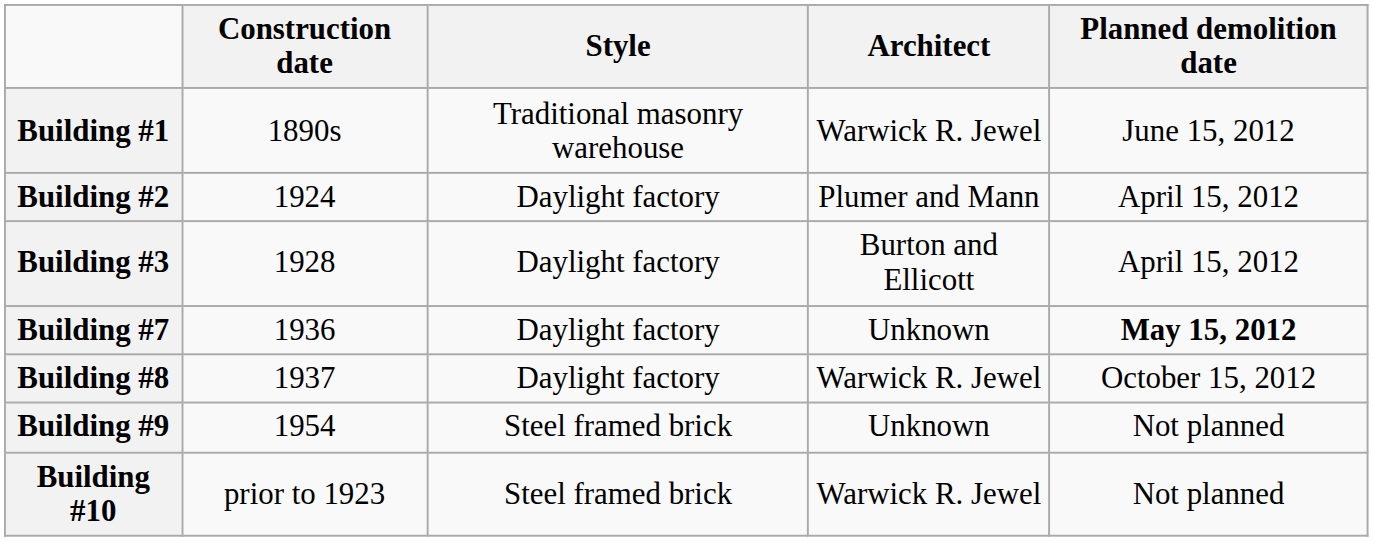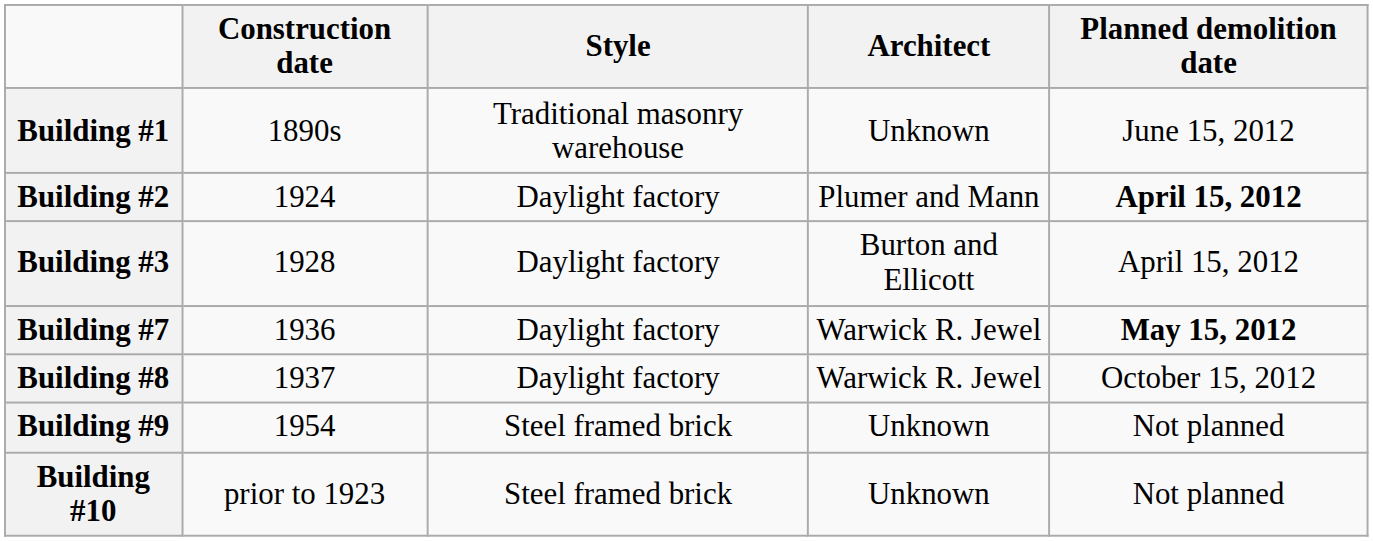Building #1 | Architect: Warwick R. Jewel -> Unknown
Building #2 | Planned demolition date: normal -> bold
Building #7 | Architect: Unknown -> Warwick R. Jewel
Building #10 | Architect: Warwick R. Jewel -> Unknown
